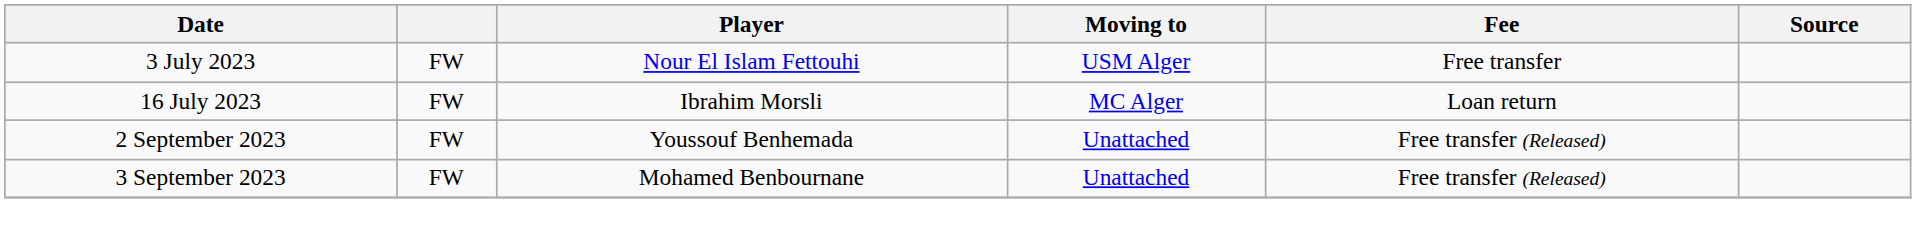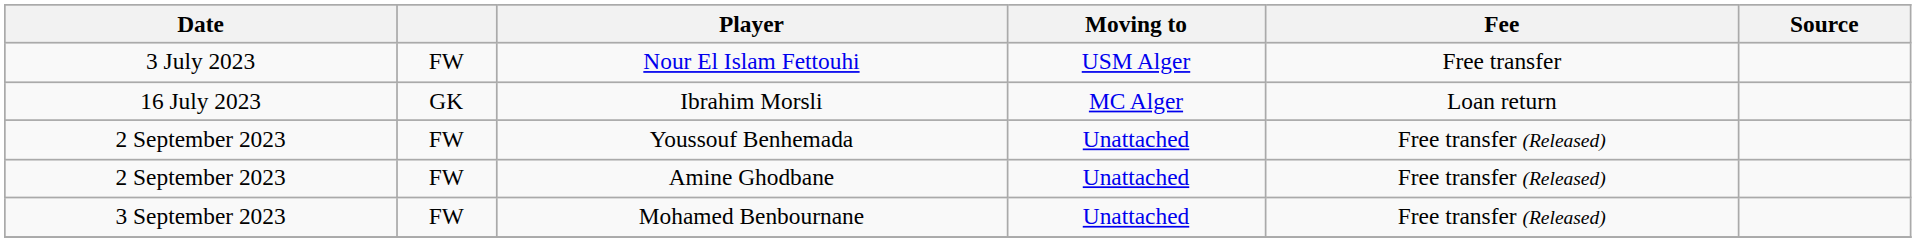Ibrahim Morsli | column 2: FW -> GK
+ row: 2 September 2023 | FW | Amine Ghodbane | Unattached | Free transfer (Released)
